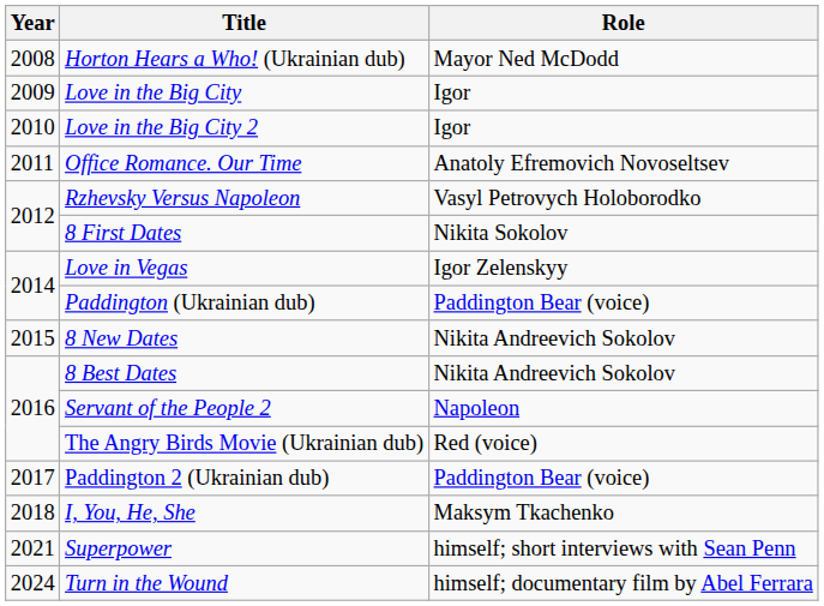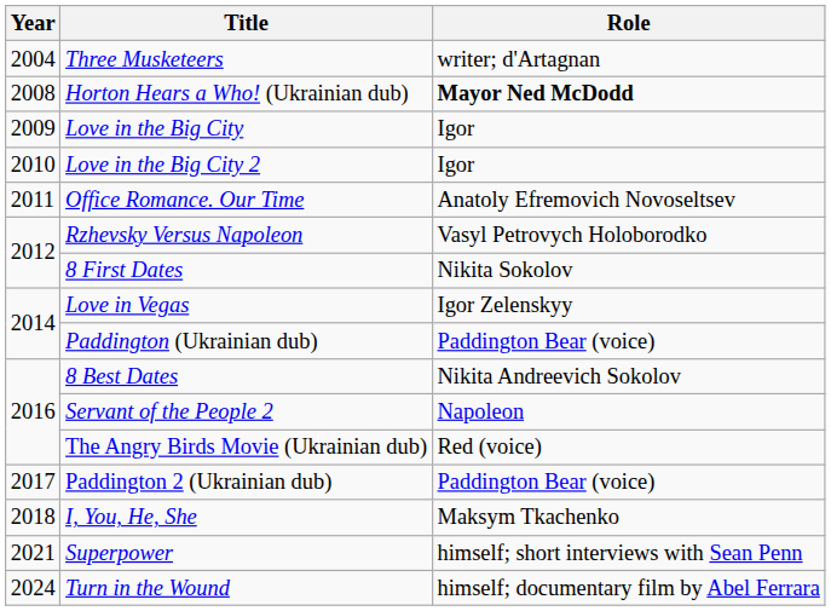+ row: 2004 | Three Musketeers | writer; d'Artagnan
Horton Hears a Who! (Ukrainian dub) | Role: normal -> bold
- row: 2015 | 8 New Dates | Nikita Andreevich Sokolov
